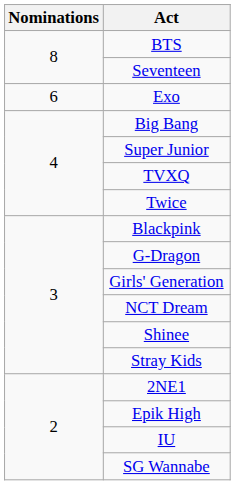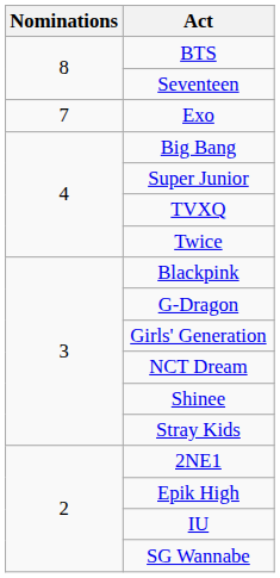Exo | Nominations: 6 -> 7
